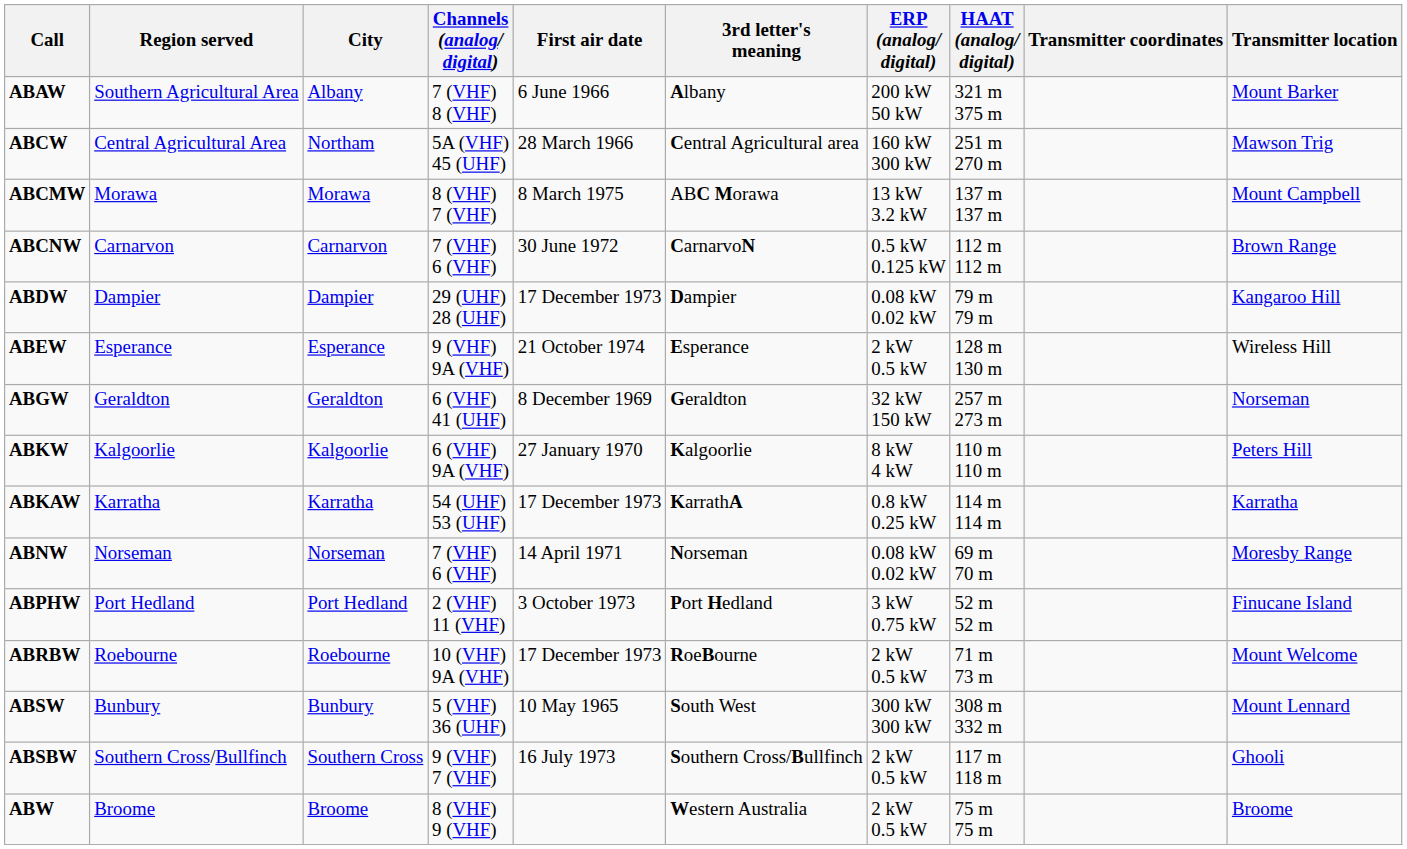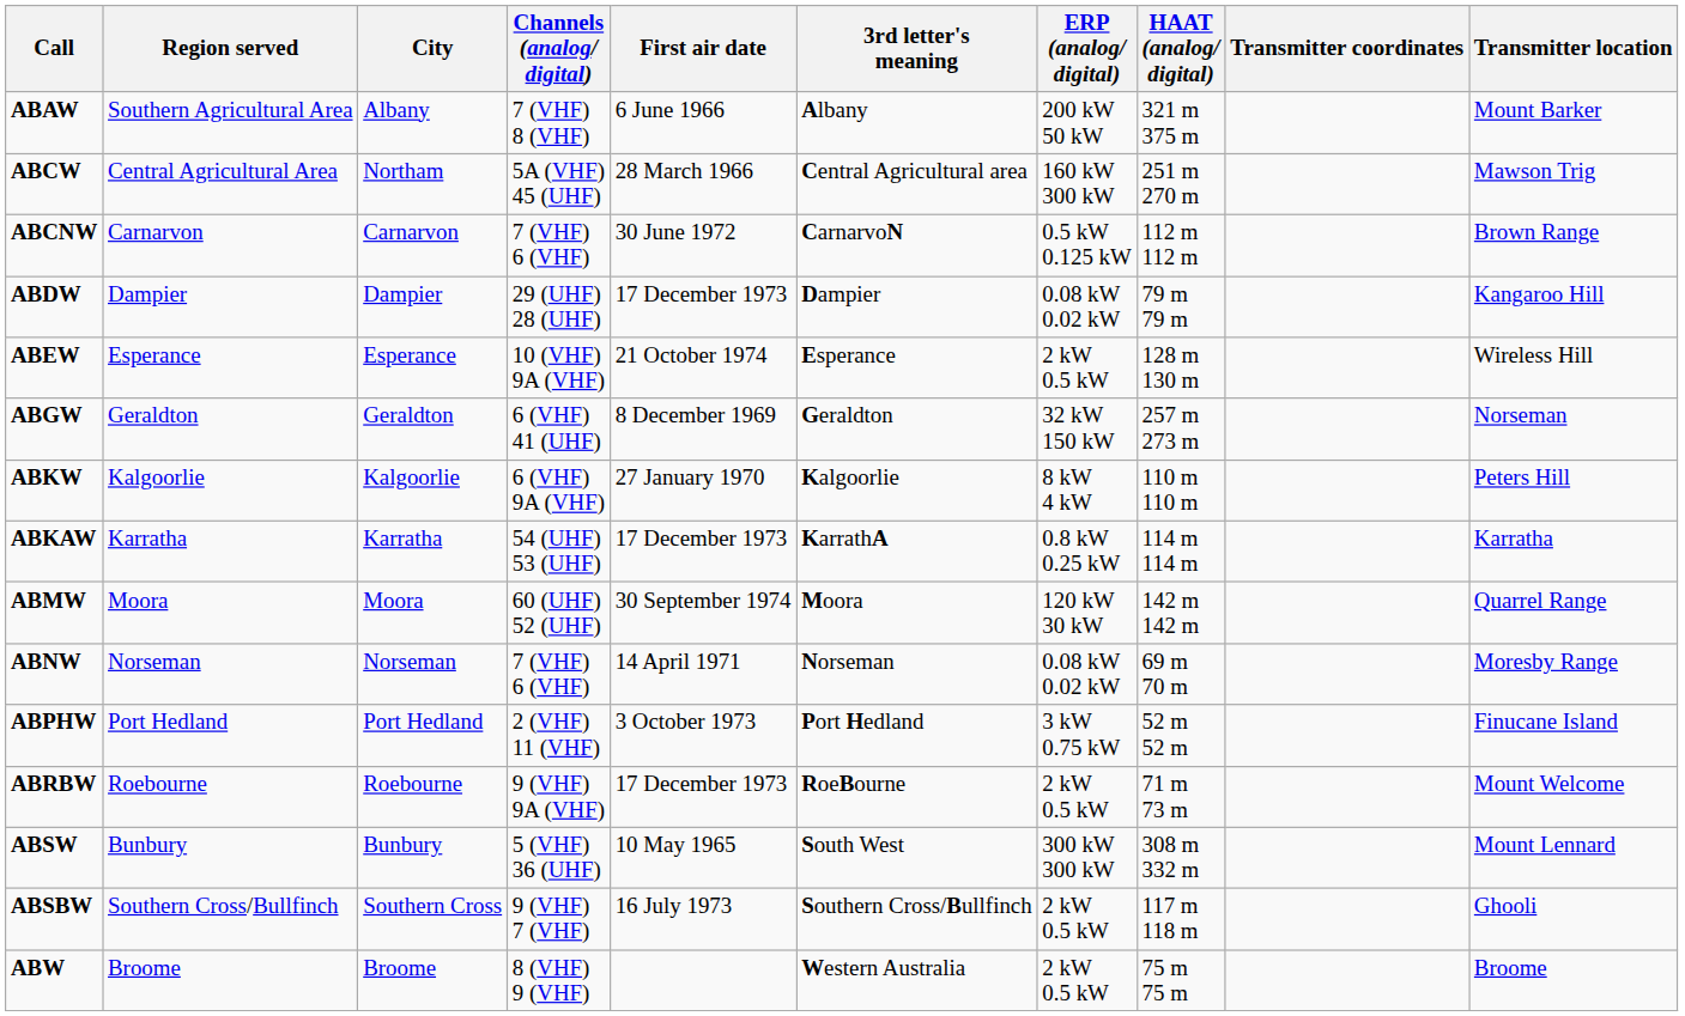- row: ABCMW | Morawa | Morawa | 8 (VHF) 7 (VHF) | 8 March 1975 | ABC Morawa | 13 kW 3.2 kW | 137 m 137 m | Mount Campbell
ABEW | Channels (analog/ digital): 9 (VHF) 9A (VHF) -> 10 (VHF) 9A (VHF)
+ row: ABMW | Moora | Moora | 60 (UHF) 52 (UHF) | 30 September 1974 | Moora | 120 kW 30 kW | 142 m 142 m | Quarrel Range
ABRBW | Channels (analog/ digital): 10 (VHF) 9A (VHF) -> 9 (VHF) 9A (VHF)
